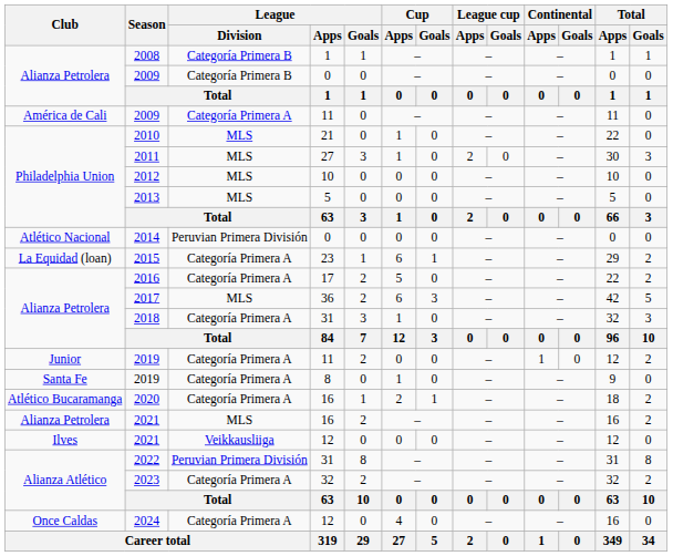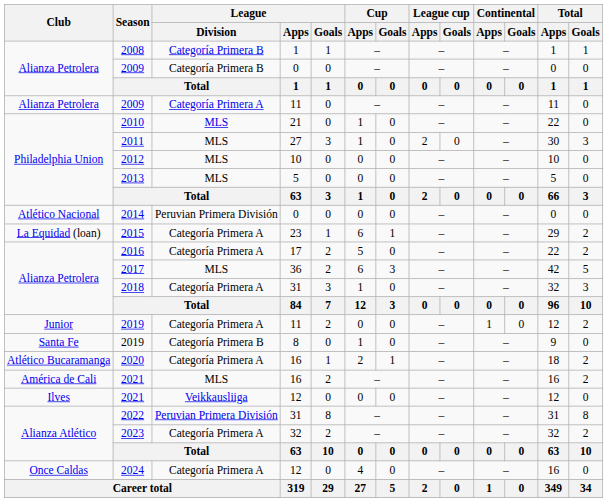2009 / 11 | Club: América de Cali -> Alianza Petrolera
2019 / 8 | League / Division: Categoría Primera A -> Categoría Primera B
2021 / 16 | Club: Alianza Petrolera -> América de Cali
